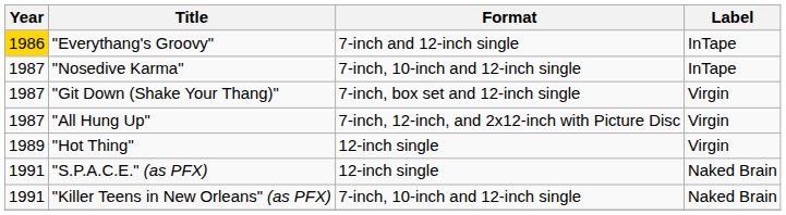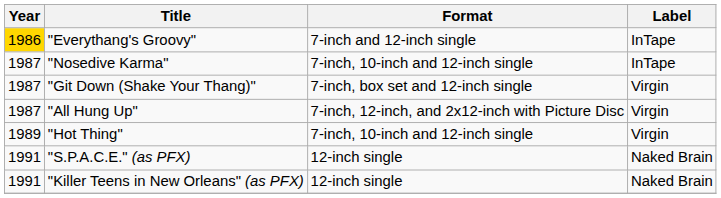"Hot Thing" | Format: 12-inch single -> 7-inch, 10-inch and 12-inch single
"Killer Teens in New Orleans" (as PFX) | Format: 7-inch, 10-inch and 12-inch single -> 12-inch single
